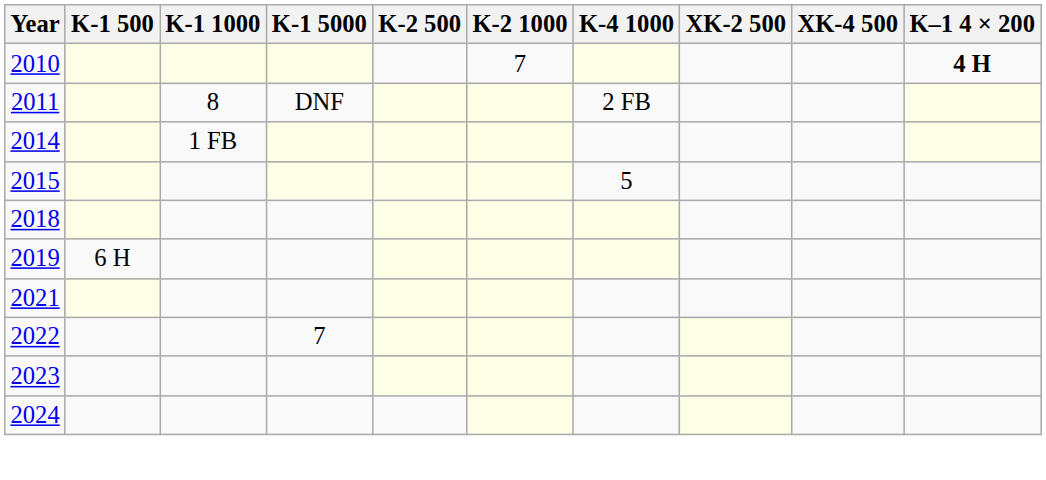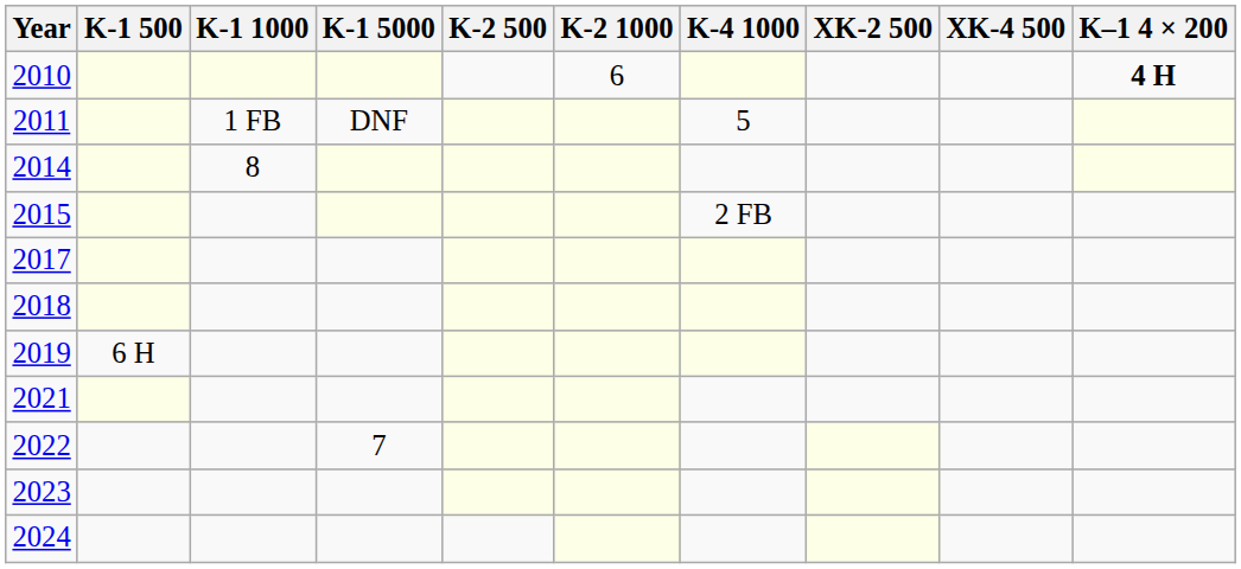2010 | K-2 1000: 7 -> 6
2011 | K-1 1000: 8 -> 1 FB
2011 | K-4 1000: 2 FB -> 5
2014 | K-1 1000: 1 FB -> 8
2015 | K-4 1000: 5 -> 2 FB
+ row: 2017
